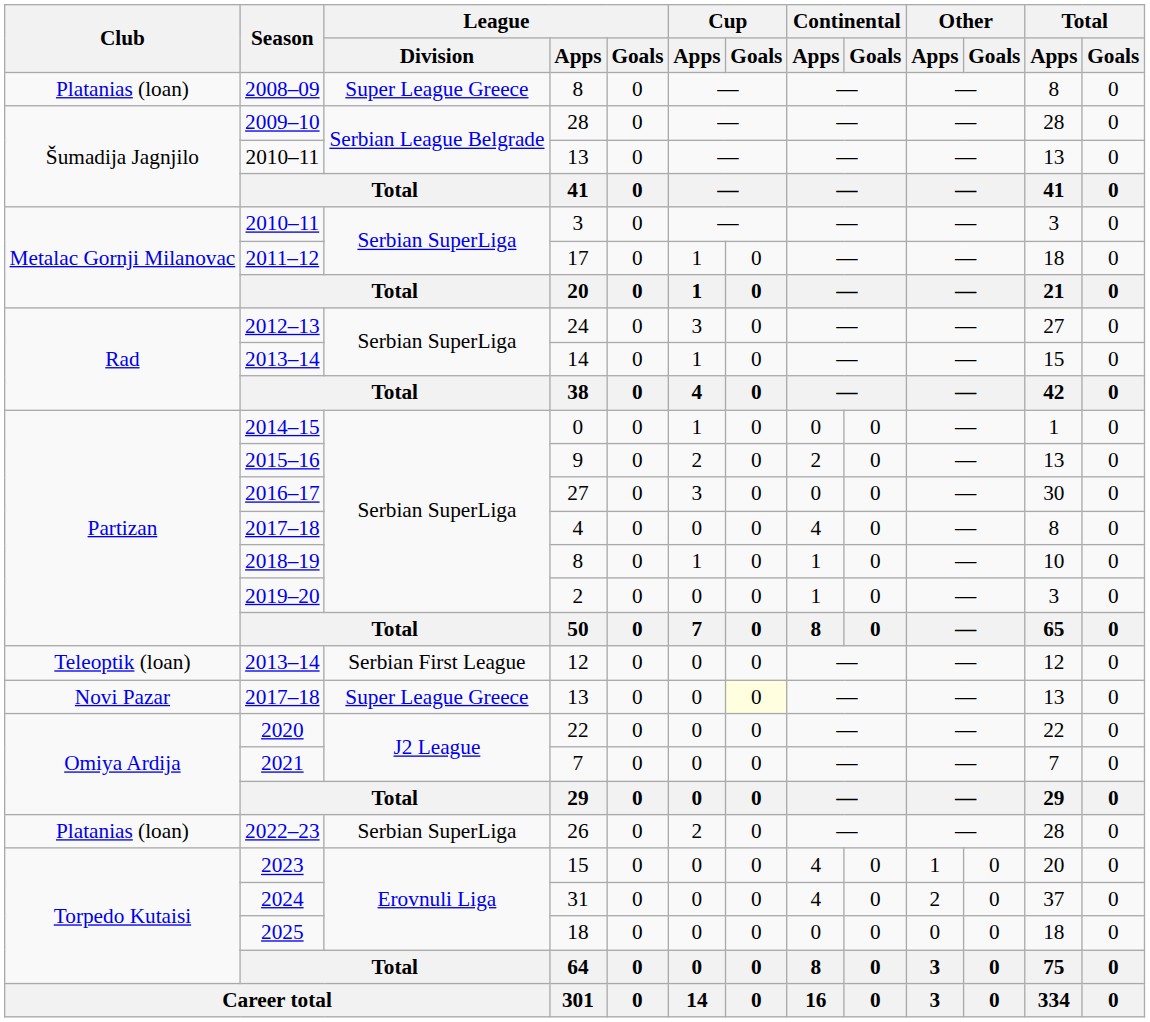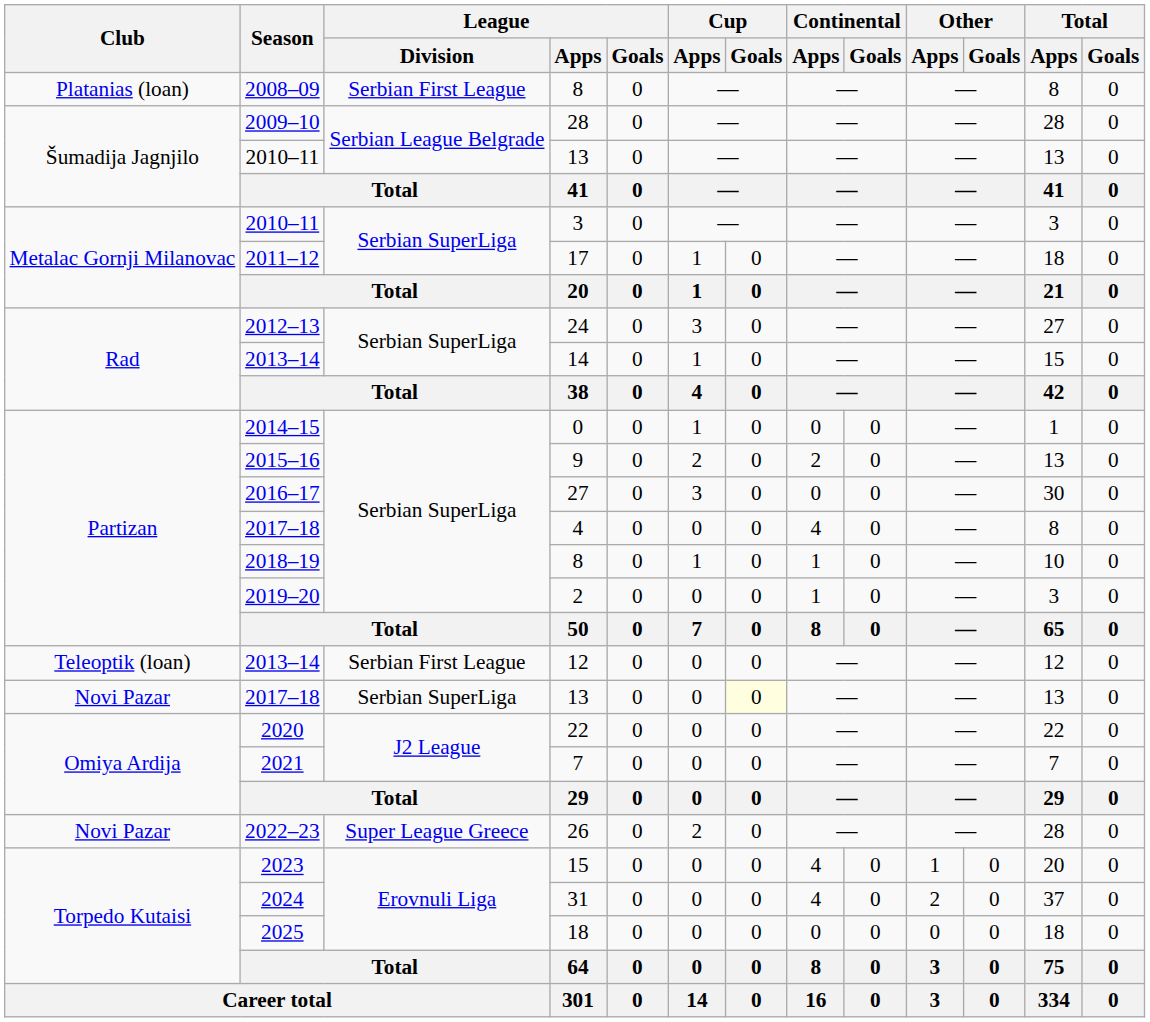2008–09 / 8 | League / Division: Super League Greece -> Serbian First League
2017–18 / 13 | League / Division: Super League Greece -> Serbian SuperLiga
26 | Club: Platanias (loan) -> Novi Pazar
26 | League / Division: Serbian SuperLiga -> Super League Greece
